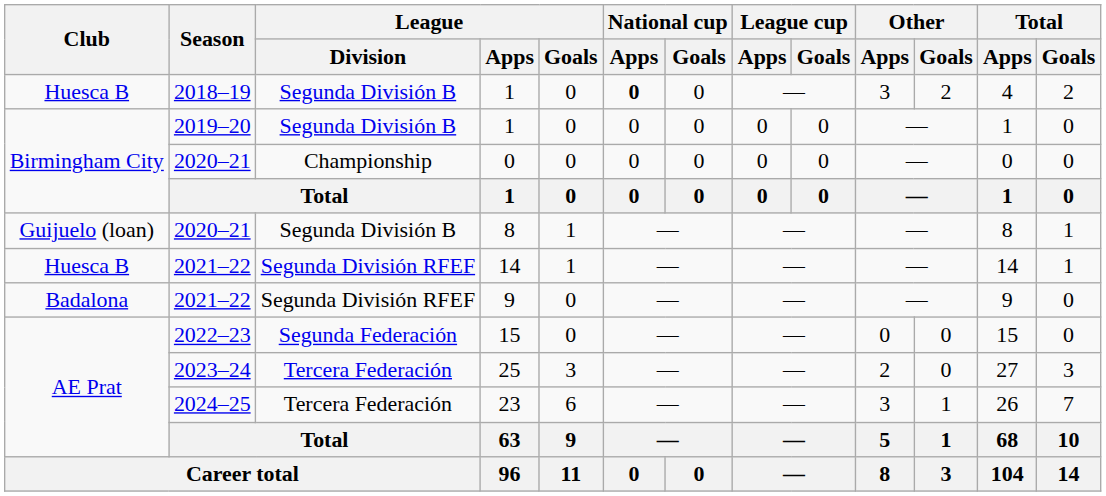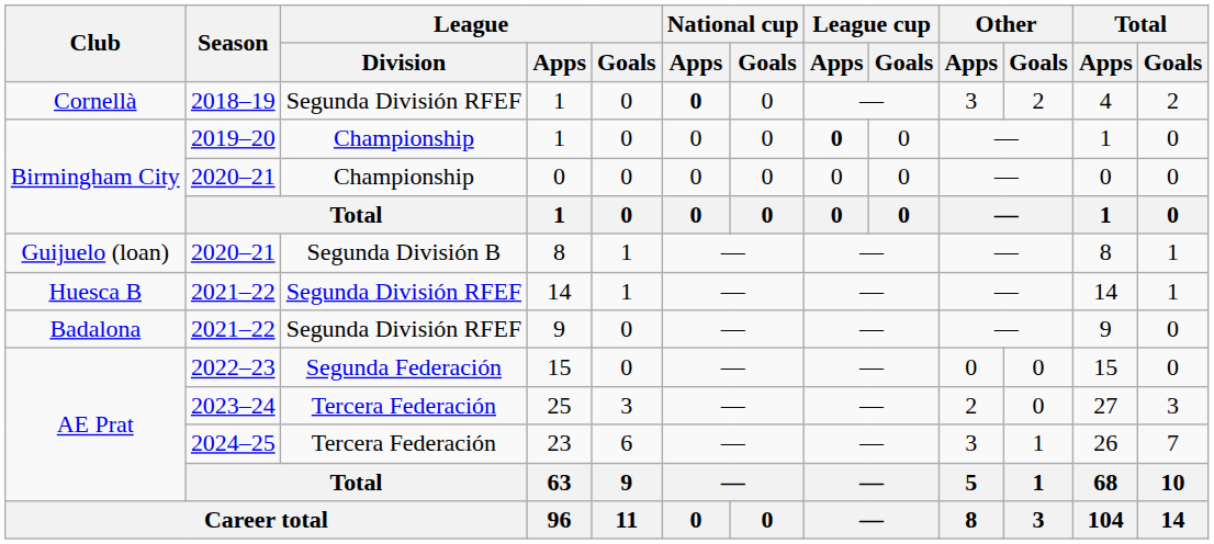2018–19 / 1 | Club: Huesca B -> Cornellà
2018–19 / 1 | League / Division: Segunda División B -> Segunda División RFEF
2019–20 / 1 | League / Division: Segunda División B -> Championship
2019–20 / 1 | League cup / Apps: normal -> bold
